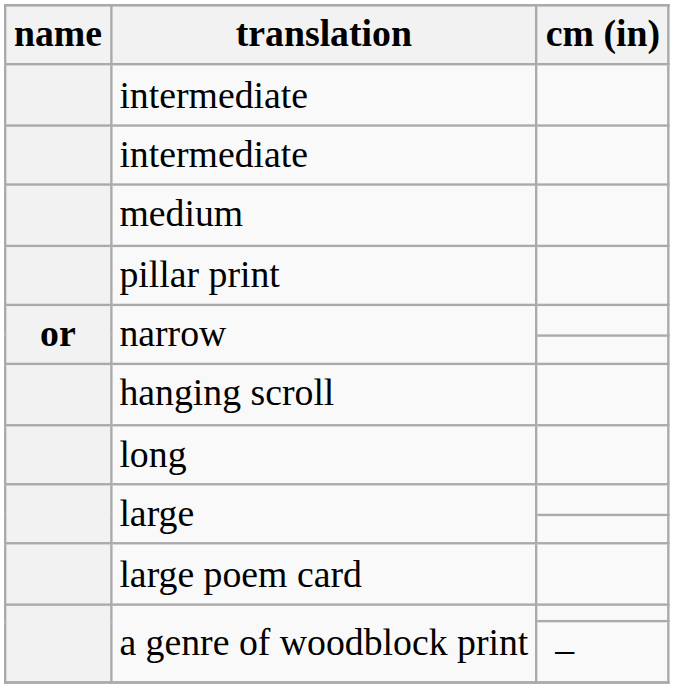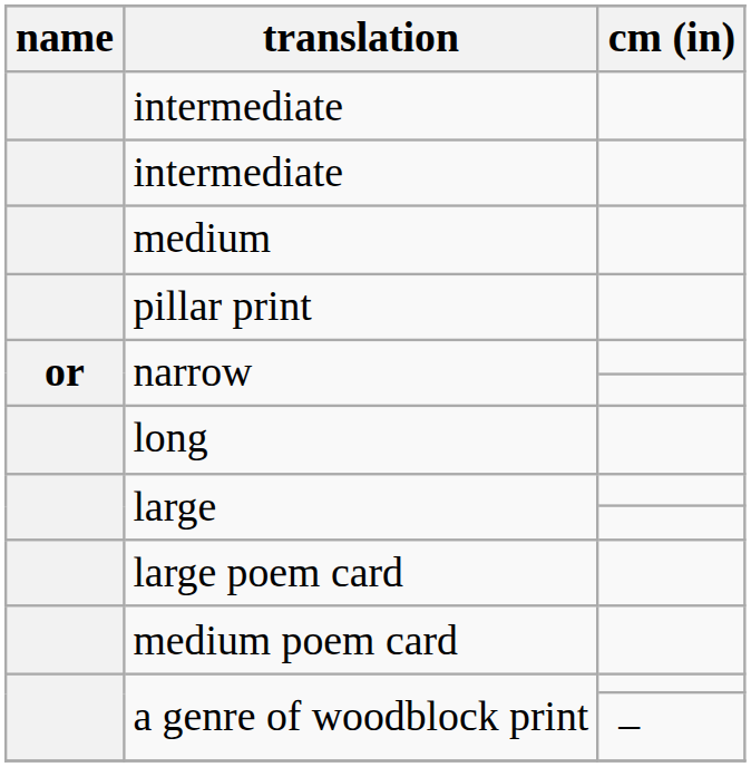- row: hanging scroll
+ row: medium poem card
